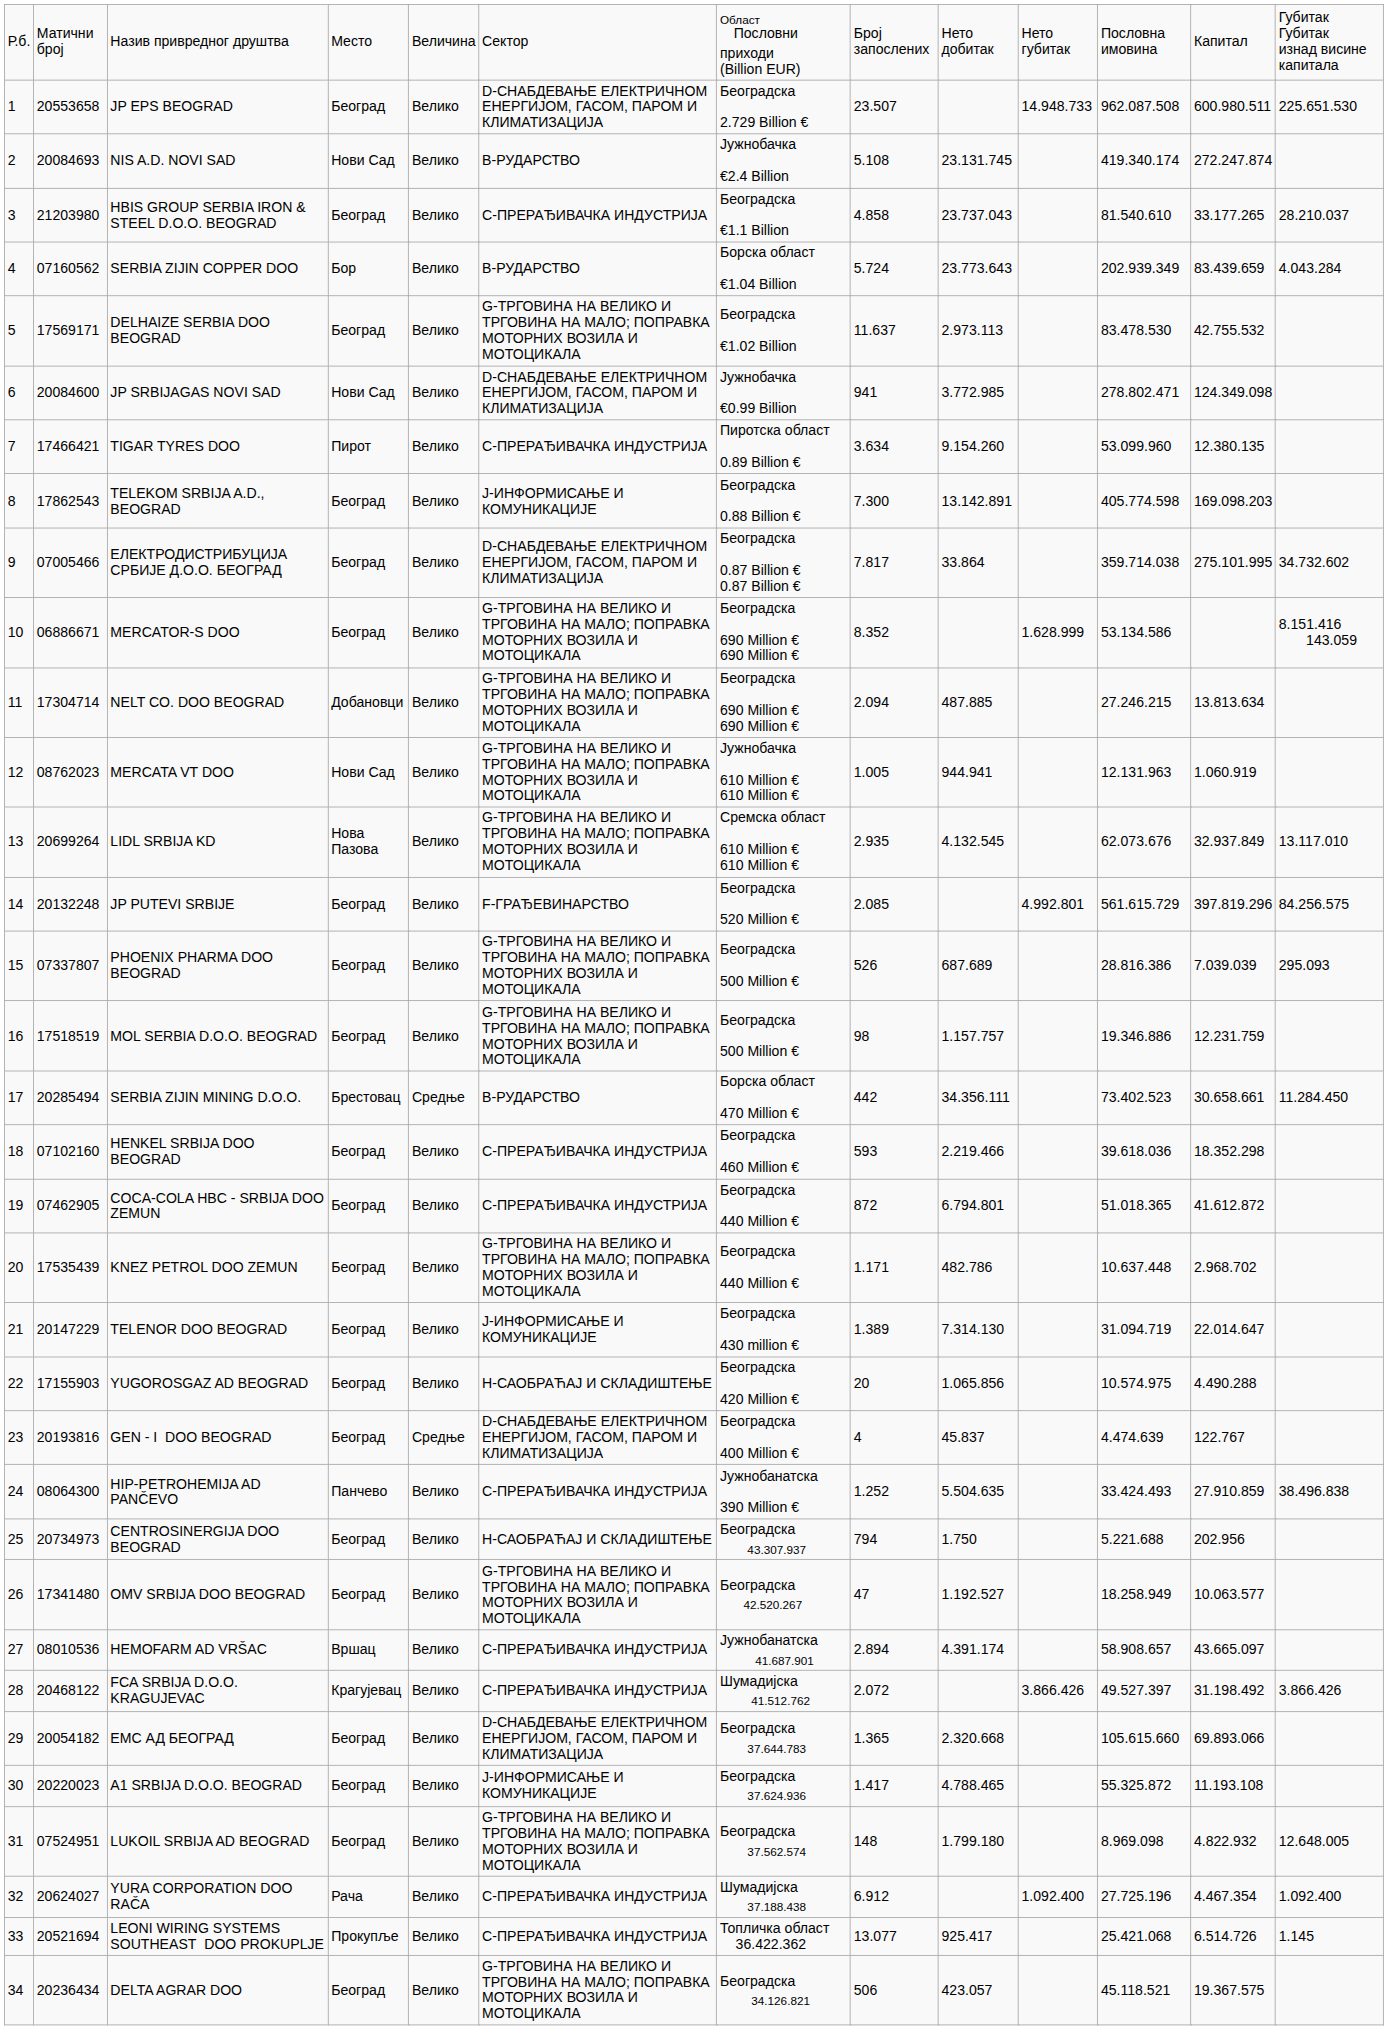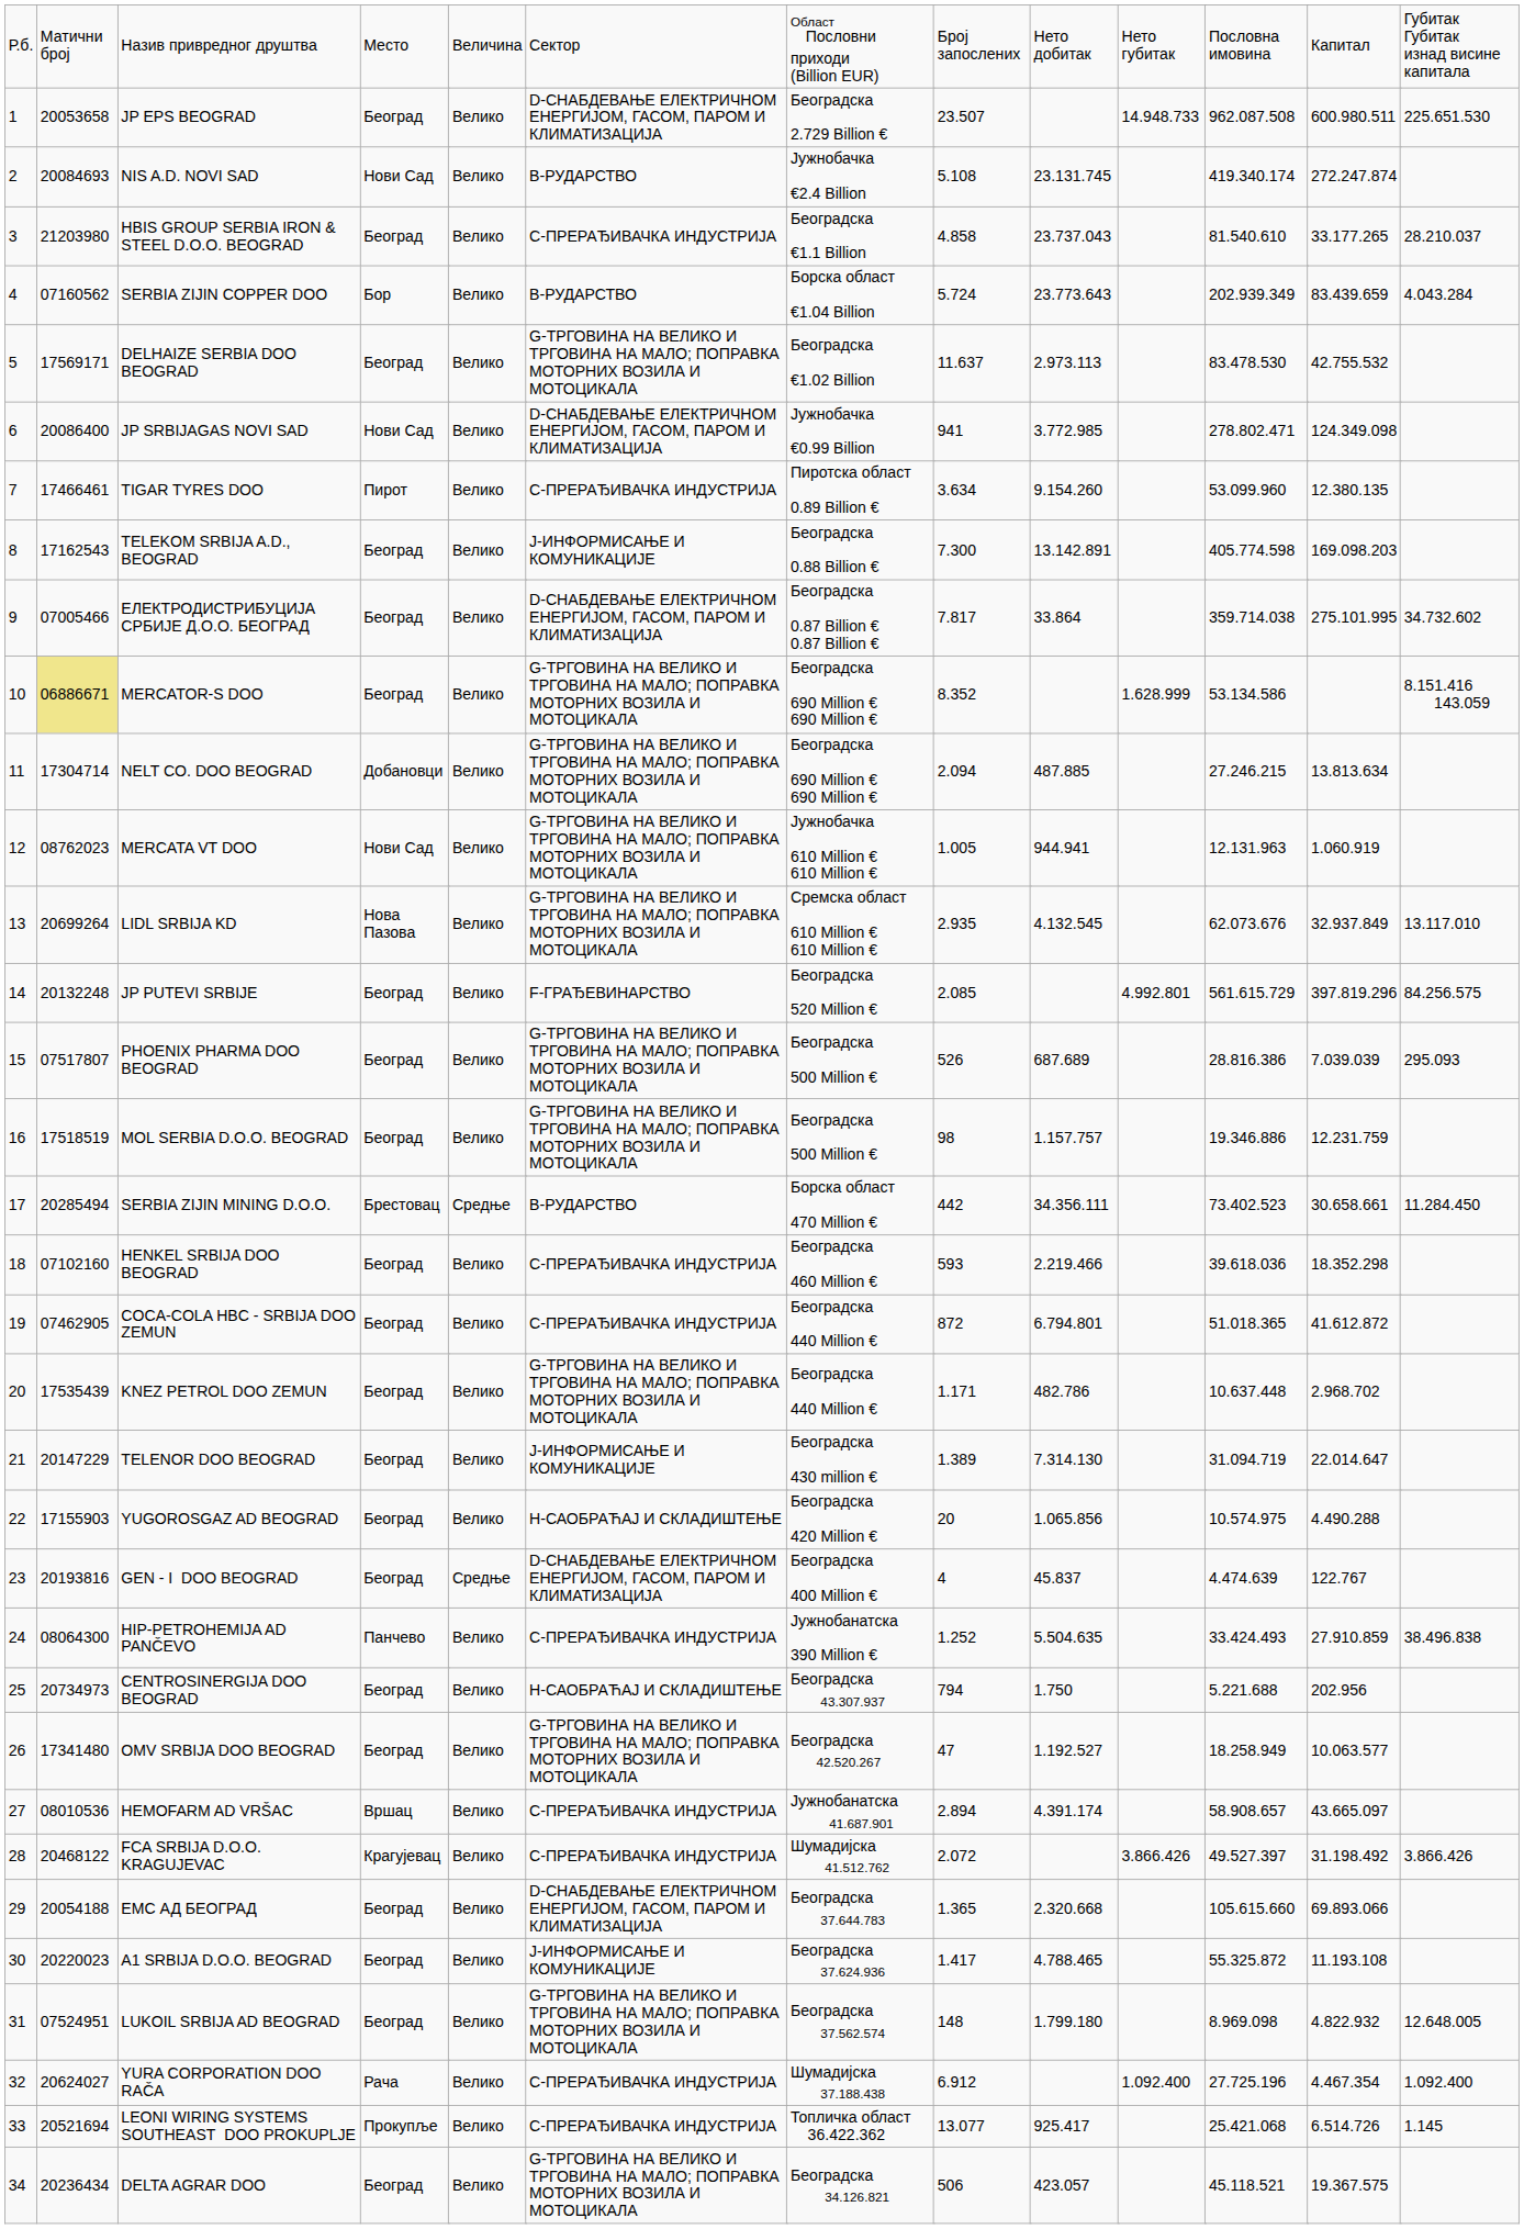JP EPS BEOGRAD | column 2: 20553658 -> 20053658
JP SRBIJAGAS NOVI SAD | column 2: 20084600 -> 20086400
TIGAR TYRES DOO | column 2: 17466421 -> 17466461
TELEKOM SRBIJA A.D., BEOGRAD | column 2: 17862543 -> 17162543
MERCATOR-S DOO | column 2: no background -> khaki background
PHOENIX PHARMA DOO BEOGRAD | column 2: 07337807 -> 07517807
ЕМС АД БЕОГРАД | column 2: 20054182 -> 20054188
